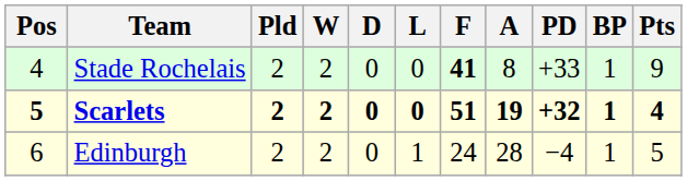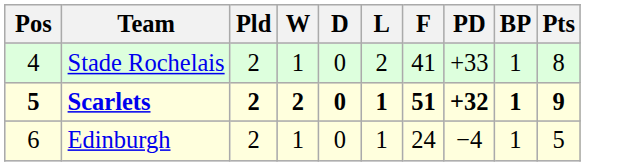- column: A | 8 | 19 | 28
Stade Rochelais | W: 2 -> 1
Stade Rochelais | L: 0 -> 2
Stade Rochelais | F: bold -> normal
Stade Rochelais | Pts: 9 -> 8
Scarlets | L: 0 -> 1
Scarlets | Pts: 4 -> 9
Edinburgh | W: 2 -> 1
